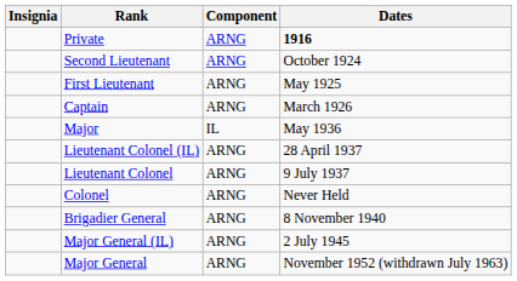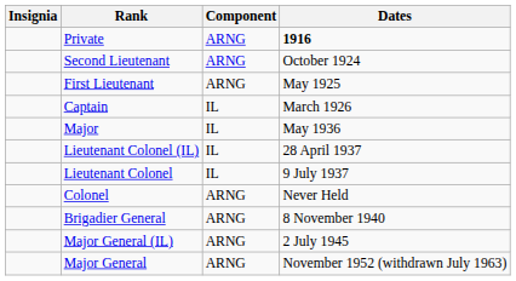Captain | Component: ARNG -> IL
Lieutenant Colonel (IL) | Component: ARNG -> IL
Lieutenant Colonel | Component: ARNG -> IL
